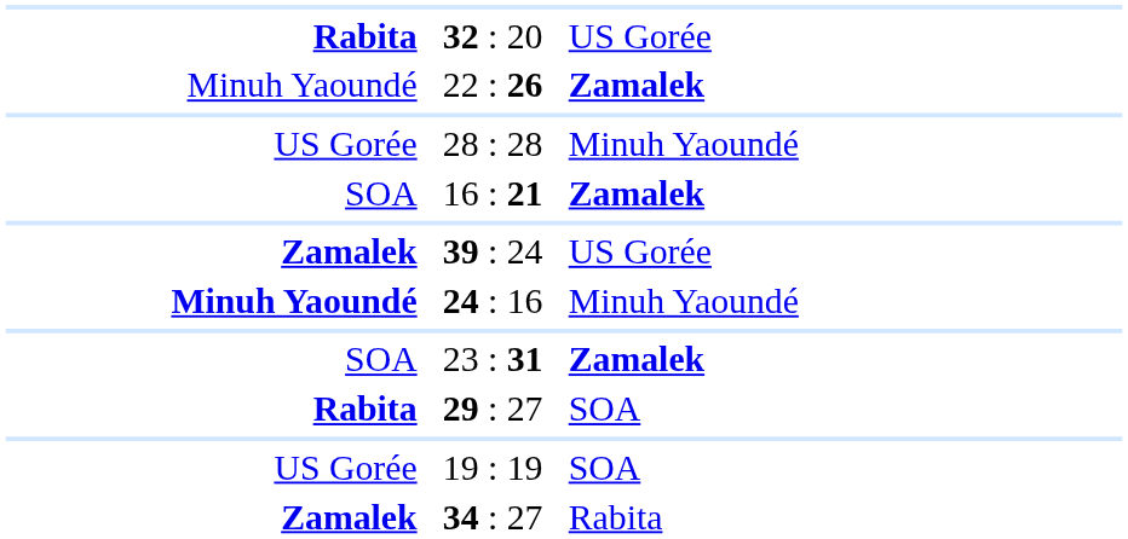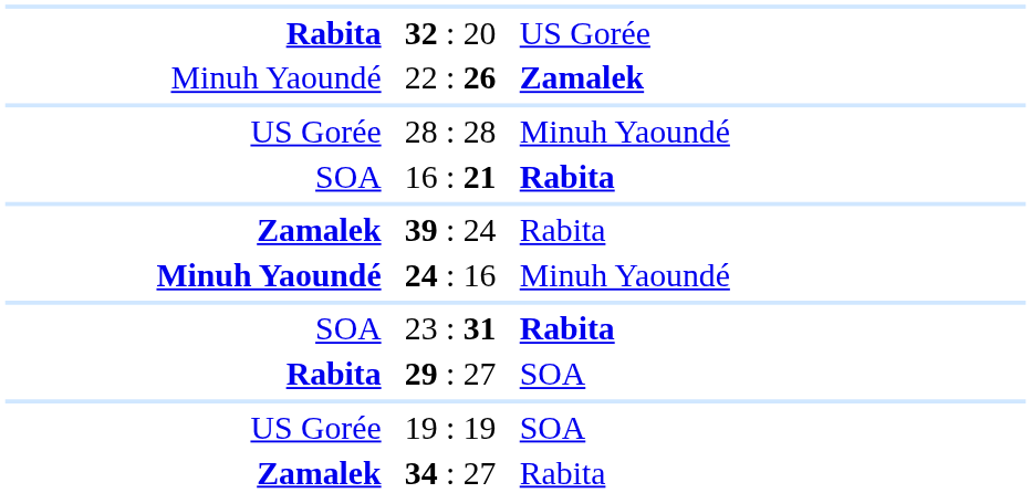16 : 21 | column 3: Zamalek -> Rabita
39 : 24 | column 3: US Gorée -> Rabita
23 : 31 | column 3: Zamalek -> Rabita
